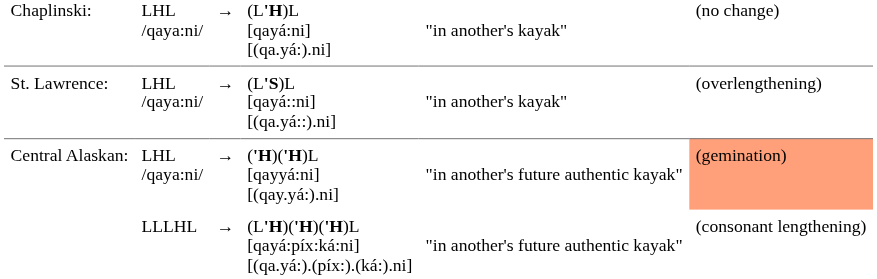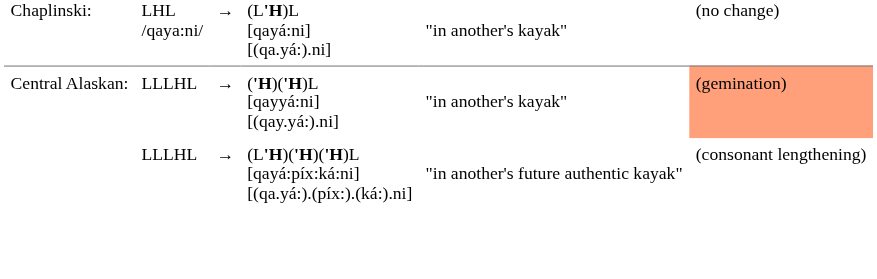- row: St. Lawrence: | LHL /qaya:ni/ | → | (L'S)L [qayá::ni] [(qa.yá::).ni] | "in another's kayak" | (overlengthening)
Central Alaskan: | column 2: LHL /qaya:ni/ -> LLLHL
Central Alaskan: | column 5: "in another's future authentic kayak" -> "in another's kayak"
